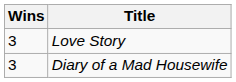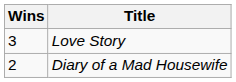Diary of a Mad Housewife | Wins: 3 -> 2
